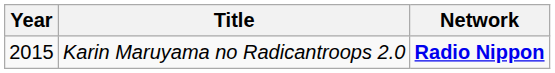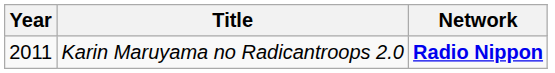Karin Maruyama no Radicantroops 2.0 | Year: 2015 -> 2011
